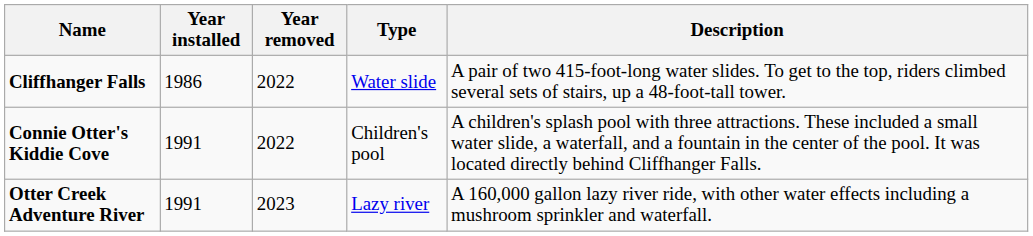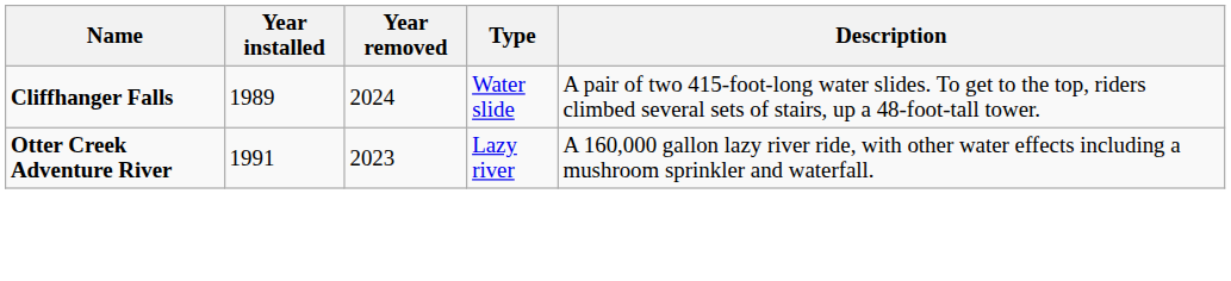Cliffhanger Falls | Year installed: 1986 -> 1989
Cliffhanger Falls | Year removed: 2022 -> 2024
- row: Connie Otter's Kiddie Cove | 1991 | 2022 | Children's pool | A children's splash pool with three attractions. These included a small water slide, a waterfall, and a fountain in the center of the pool. It was located directly behind Cliffhanger Falls.
